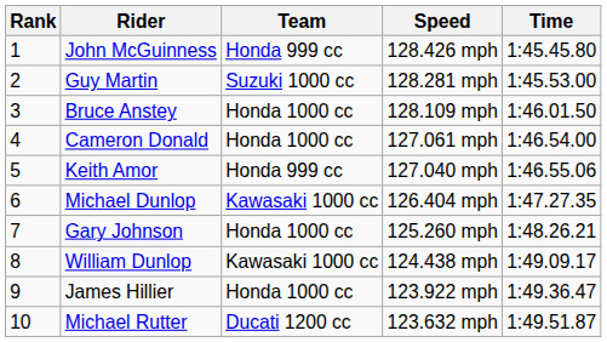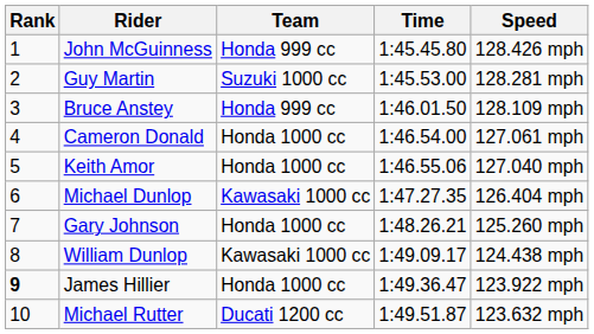columns swapped: Speed <-> Time
Bruce Anstey | Team: Honda 1000 cc -> Honda 999 cc
Keith Amor | Team: Honda 999 cc -> Honda 1000 cc
James Hillier | Rank: normal -> bold
